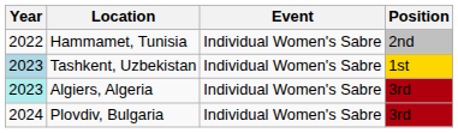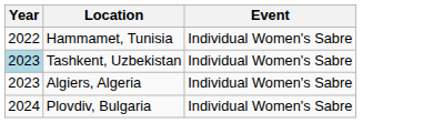- column: Position | 2nd | 1st | 3rd | 3rd
Algiers, Algeria | Year: paleturquoise background -> no background
